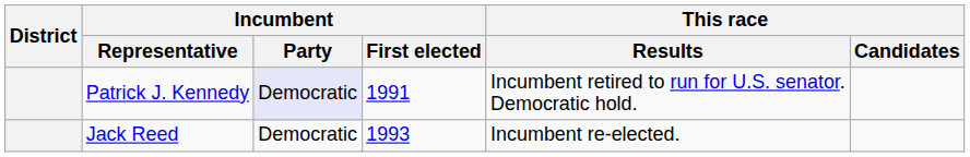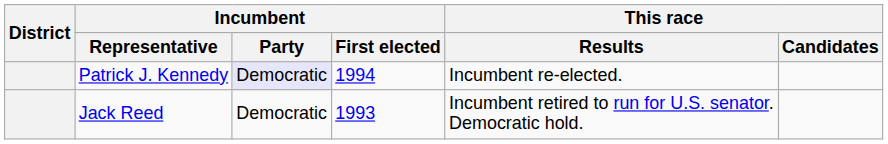Patrick J. Kennedy | Incumbent / First elected: 1991 -> 1994
Patrick J. Kennedy | This race / Results: Incumbent retired to run for U.S. senator. Democratic hold. -> Incumbent re-elected.
Jack Reed | This race / Results: Incumbent re-elected. -> Incumbent retired to run for U.S. senator. Democratic hold.
